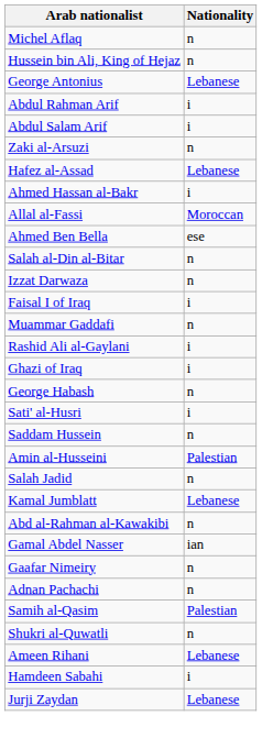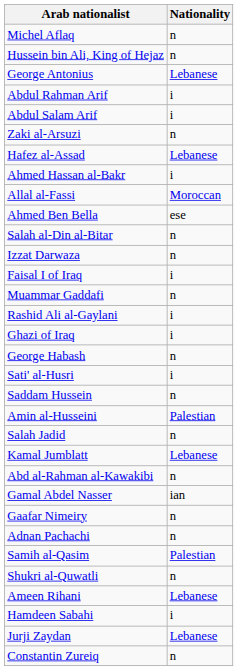+ row: Constantin Zureiq | n
